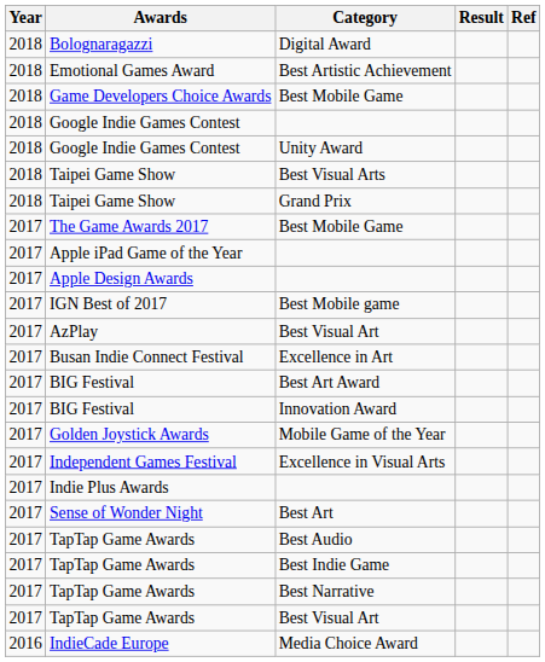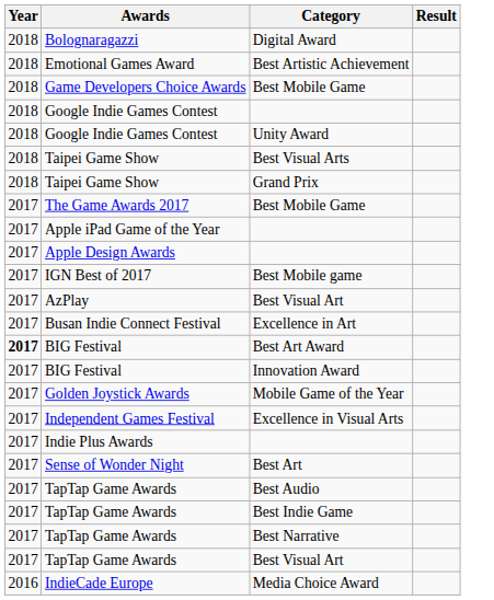- column: Ref
Best Art Award | Year: normal -> bold
